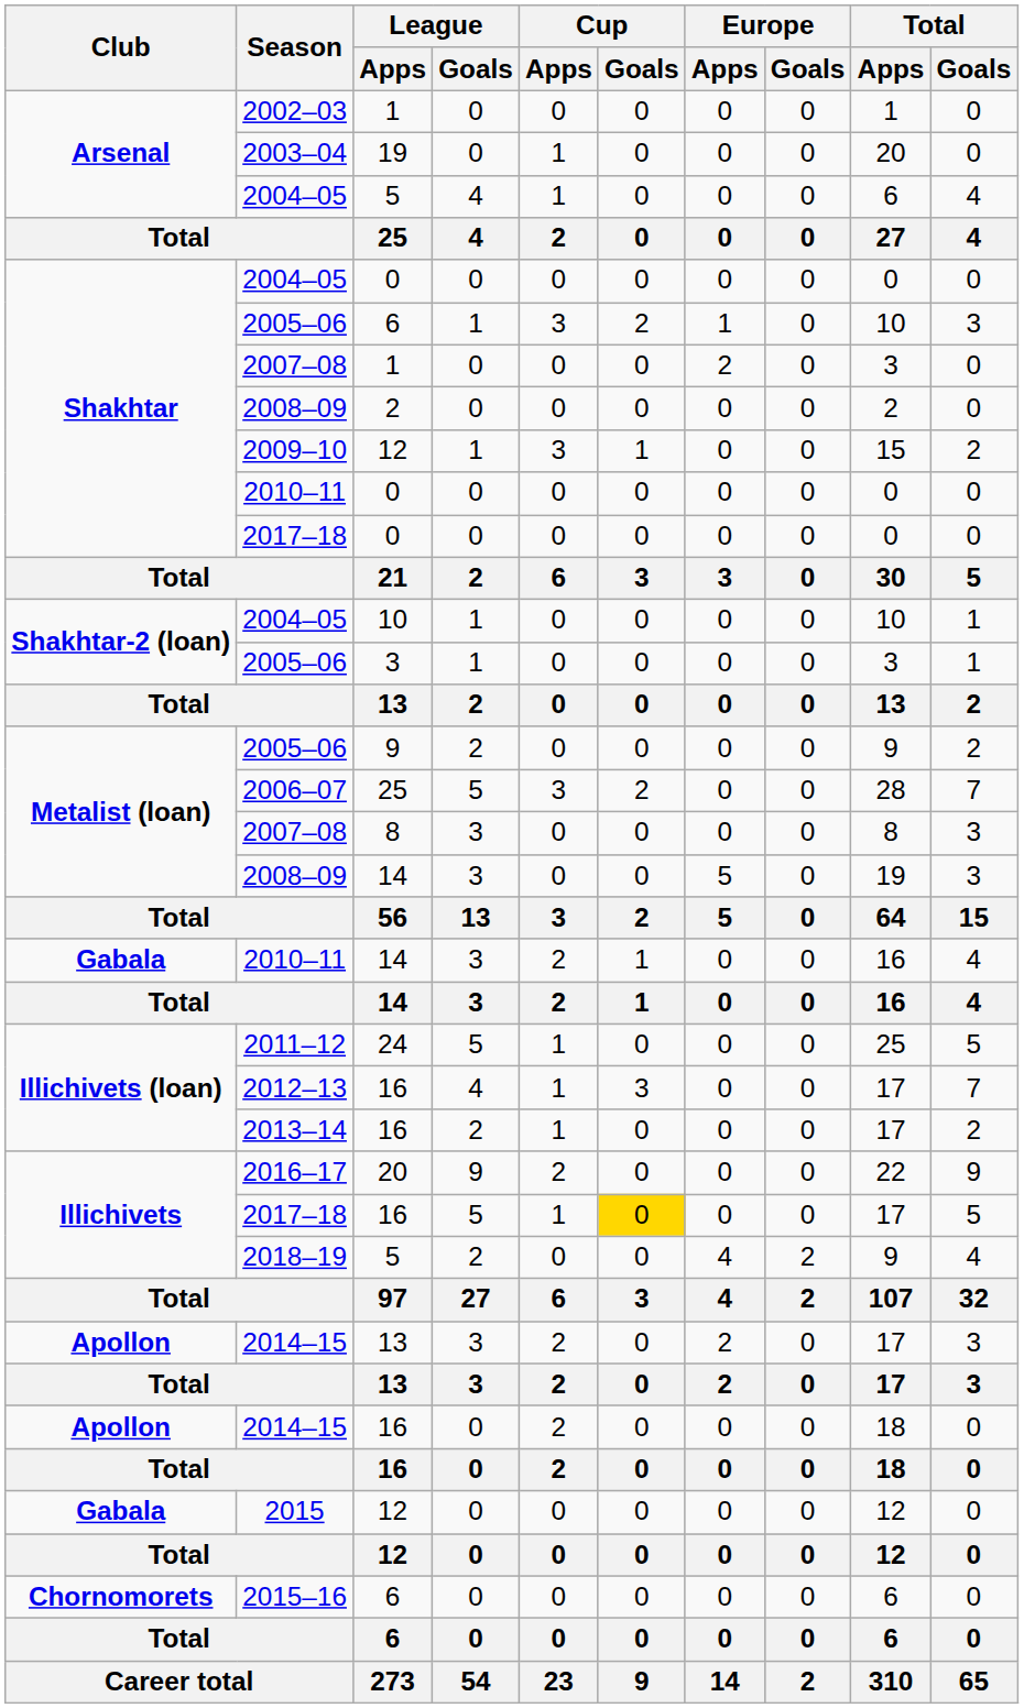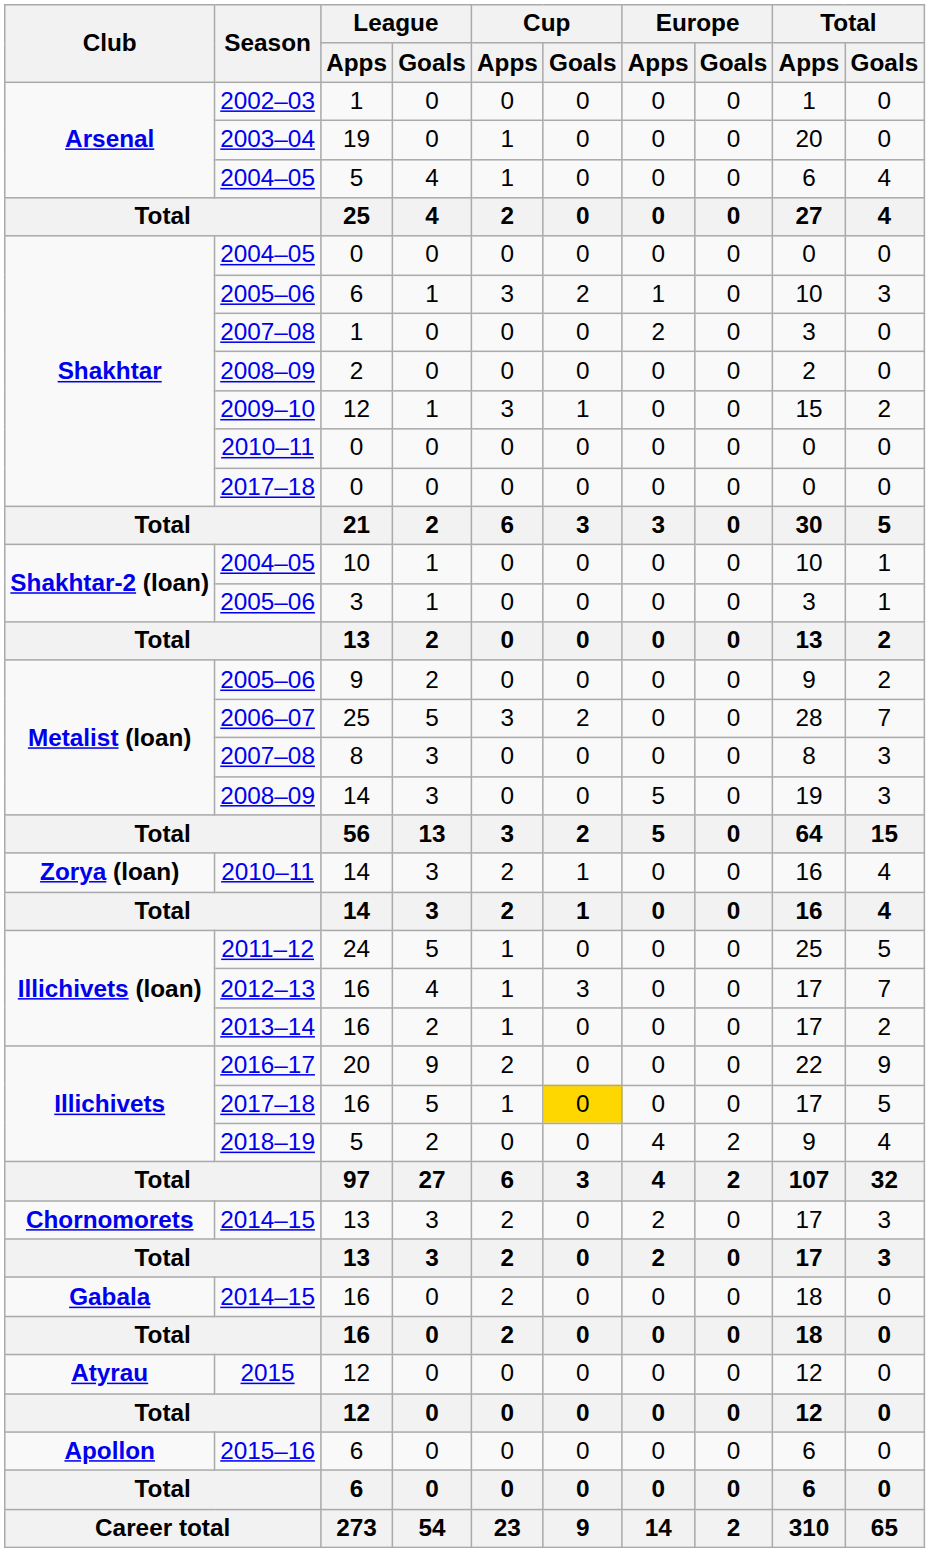2010–11 / 14 | Club: Gabala -> Zorya (loan)
2014–15 / 13 | Club: Apollon -> Chornomorets
2014–15 / 16 | Club: Apollon -> Gabala
2015 | Club: Gabala -> Atyrau
2015–16 | Club: Chornomorets -> Apollon
